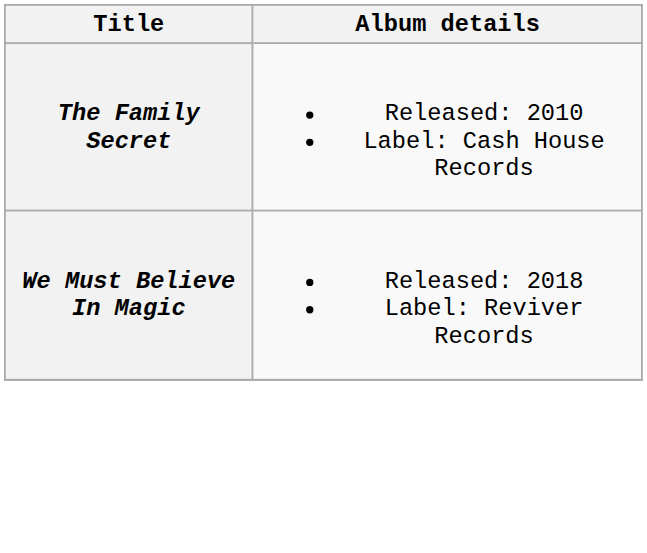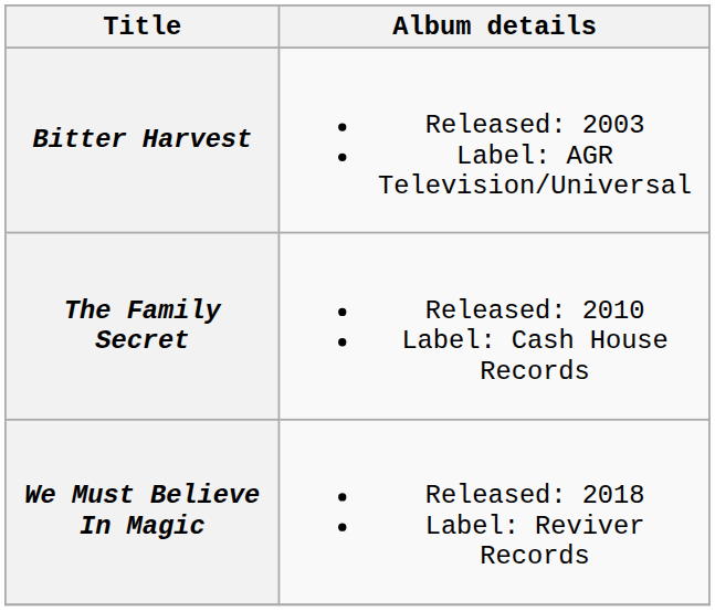+ row: Bitter Harvest | Released: 2003 Label: AGR Television/Universal
